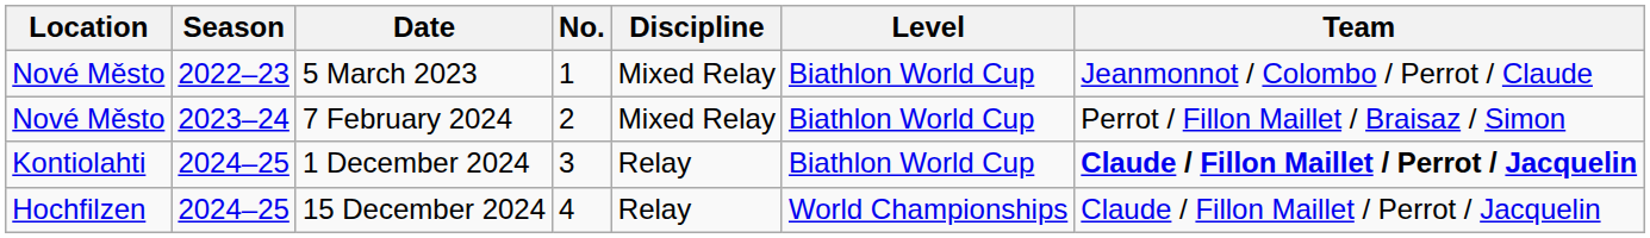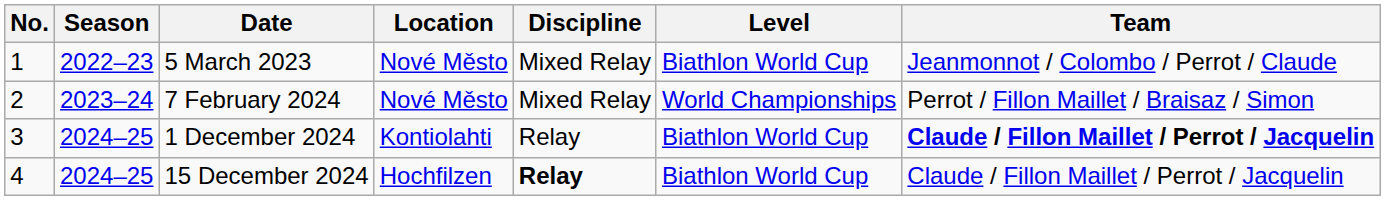columns swapped: No. <-> Location
7 February 2024 | Level: Biathlon World Cup -> World Championships
15 December 2024 | Discipline: normal -> bold
15 December 2024 | Level: World Championships -> Biathlon World Cup
